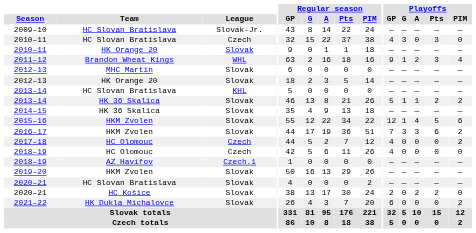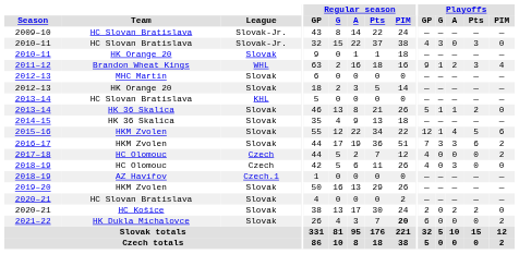2010–11 / HC Slovan Bratislava | League: Czech -> Slovak-Jr.
2013–14 / HK 36 Skalica | Playoffs / PIM: 2 -> 0
2018–19 / HC Olomouc | Playoffs / A: 0 -> 3
2021–22 | Regular season / PIM: normal -> bold
